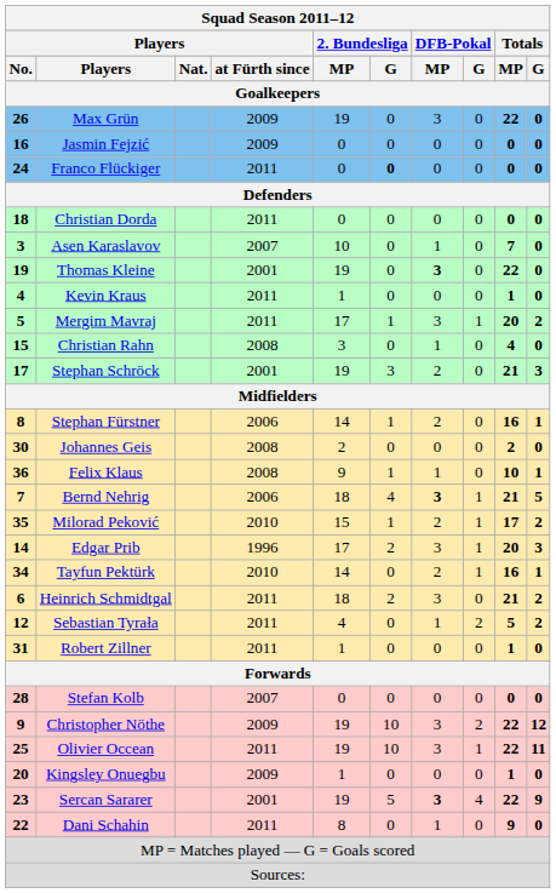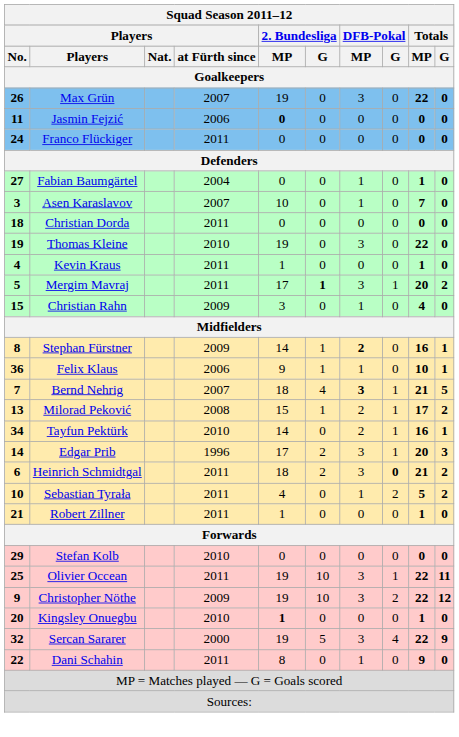Max Grün | Players / at Fürth since: 2009 -> 2007
Jasmin Fejzić | Players / No.: 16 -> 11
Jasmin Fejzić | Players / at Fürth since: 2009 -> 2006
Jasmin Fejzić | 2. Bundesliga / MP: normal -> bold
Franco Flückiger | 2. Bundesliga / G: bold -> normal
+ row: 27 | Fabian Baumgärtel | 2004 | 0 | 0 | 1 | 0 | 1 | 0
rows swapped: Christian Dorda <-> Asen Karaslavov
Thomas Kleine | Players / at Fürth since: 2001 -> 2010
Thomas Kleine | DFB-Pokal / MP: bold -> normal
Mergim Mavraj | 2. Bundesliga / G: normal -> bold
Christian Rahn | Players / at Fürth since: 2008 -> 2009
- row: 17 | Stephan Schröck | 2001 | 19 | 3 | 2 | 0 | 21 | 3
Stephan Fürstner | Players / at Fürth since: 2006 -> 2009
Stephan Fürstner | DFB-Pokal / MP: normal -> bold
- row: 30 | Johannes Geis | 2008 | 2 | 0 | 0 | 0 | 2 | 0
Felix Klaus | Players / at Fürth since: 2008 -> 2006
Bernd Nehrig | Players / at Fürth since: 2006 -> 2007
Milorad Peković | Players / No.: 35 -> 13
Milorad Peković | Players / at Fürth since: 2010 -> 2008
rows swapped: Tayfun Pektürk <-> Edgar Prib
Heinrich Schmidtgal | DFB-Pokal / G: normal -> bold
Sebastian Tyrała | Players / No.: 12 -> 10
Robert Zillner | Players / No.: 31 -> 21
Stefan Kolb | Players / No.: 28 -> 29
Stefan Kolb | Players / at Fürth since: 2007 -> 2010
rows swapped: Christopher Nöthe <-> Olivier Occean
Kingsley Onuegbu | Players / at Fürth since: 2009 -> 2010
Kingsley Onuegbu | 2. Bundesliga / MP: normal -> bold
Sercan Sararer | Players / No.: 23 -> 32
Sercan Sararer | Players / at Fürth since: 2001 -> 2000
Sercan Sararer | DFB-Pokal / MP: bold -> normal
